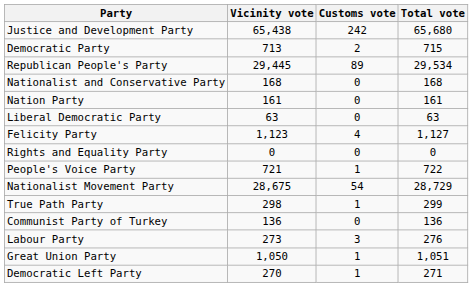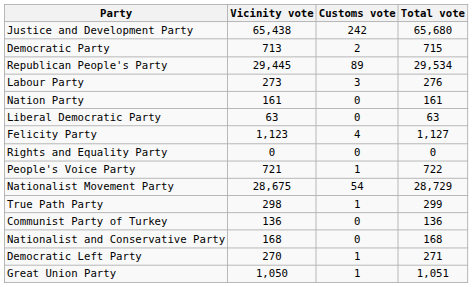rows swapped: Labour Party <-> Nationalist and Conservative Party
rows swapped: Great Union Party <-> Democratic Left Party
